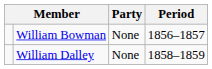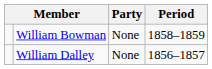William Bowman | Period: 1856–1857 -> 1858–1859
William Dalley | Period: 1858–1859 -> 1856–1857
